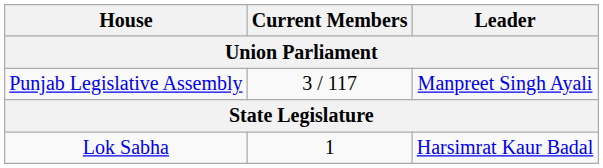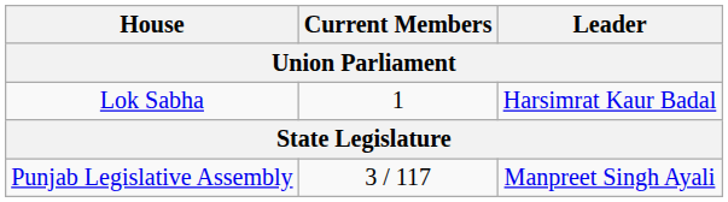rows swapped: Lok Sabha <-> Punjab Legislative Assembly
